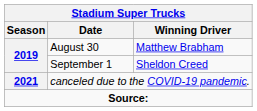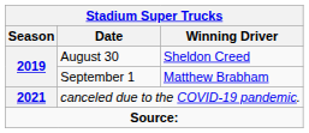August 30 | Winning Driver: Matthew Brabham -> Sheldon Creed
September 1 | Winning Driver: Sheldon Creed -> Matthew Brabham
